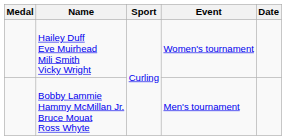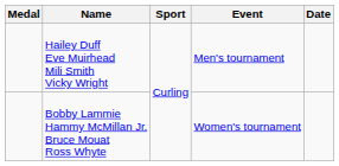Hailey Duff Eve Muirhead Mili Smith Vicky Wright | Event: Women's tournament -> Men's tournament
Bobby Lammie Hammy McMillan Jr. Bruce Mouat Ross Whyte | Event: Men's tournament -> Women's tournament
